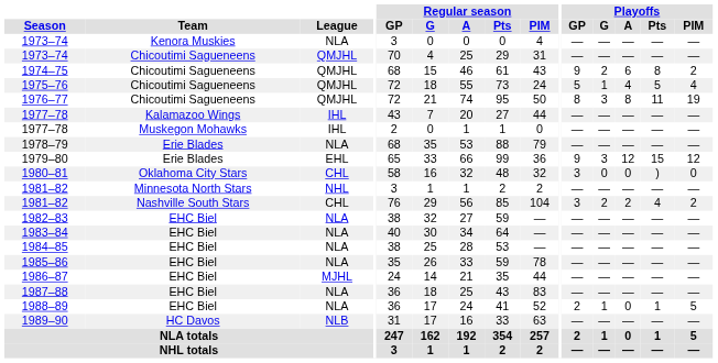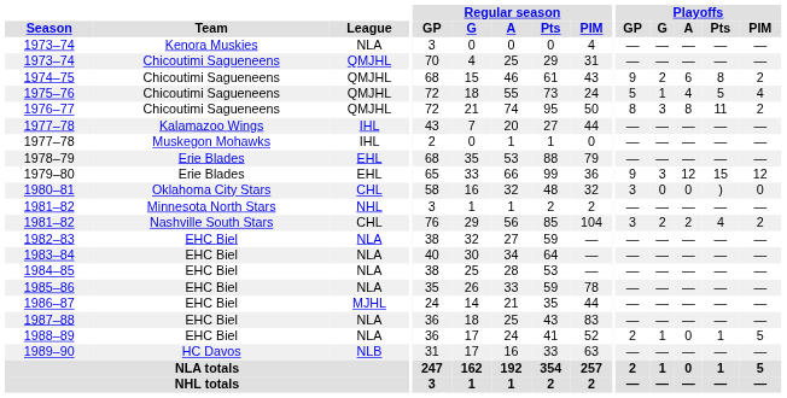1976–77 | Playoffs / PIM: 19 -> 2
1978–79 | League: NLA -> EHL
